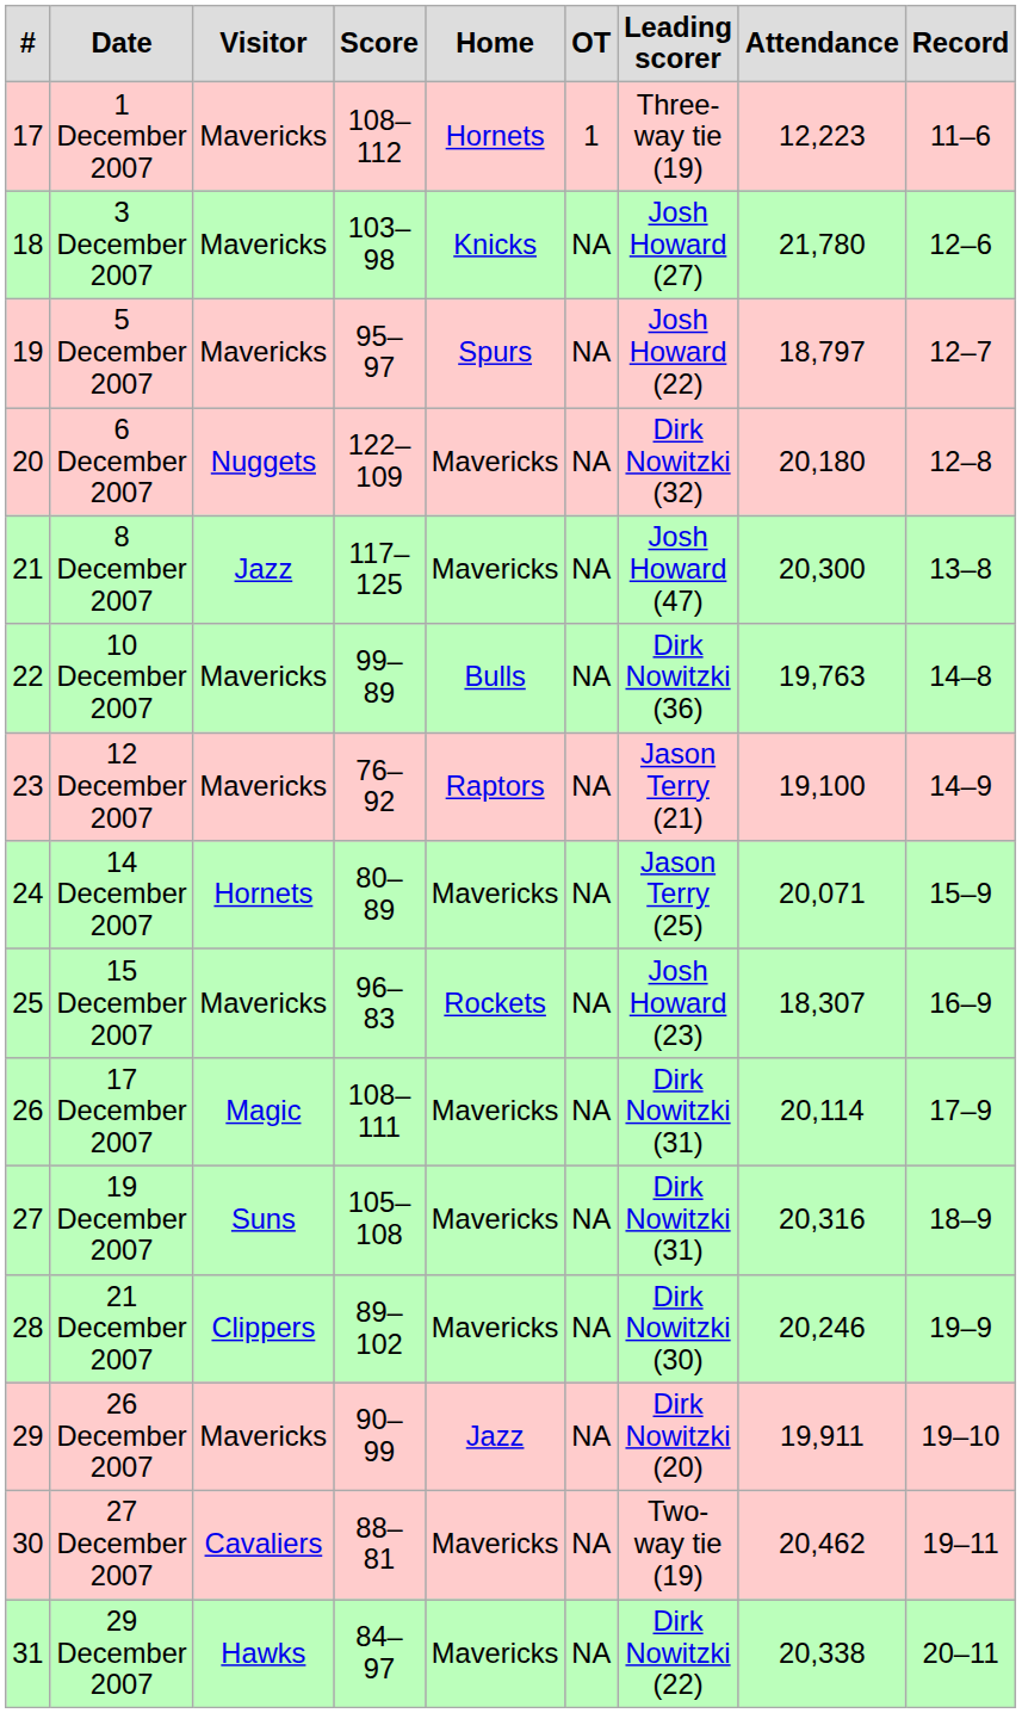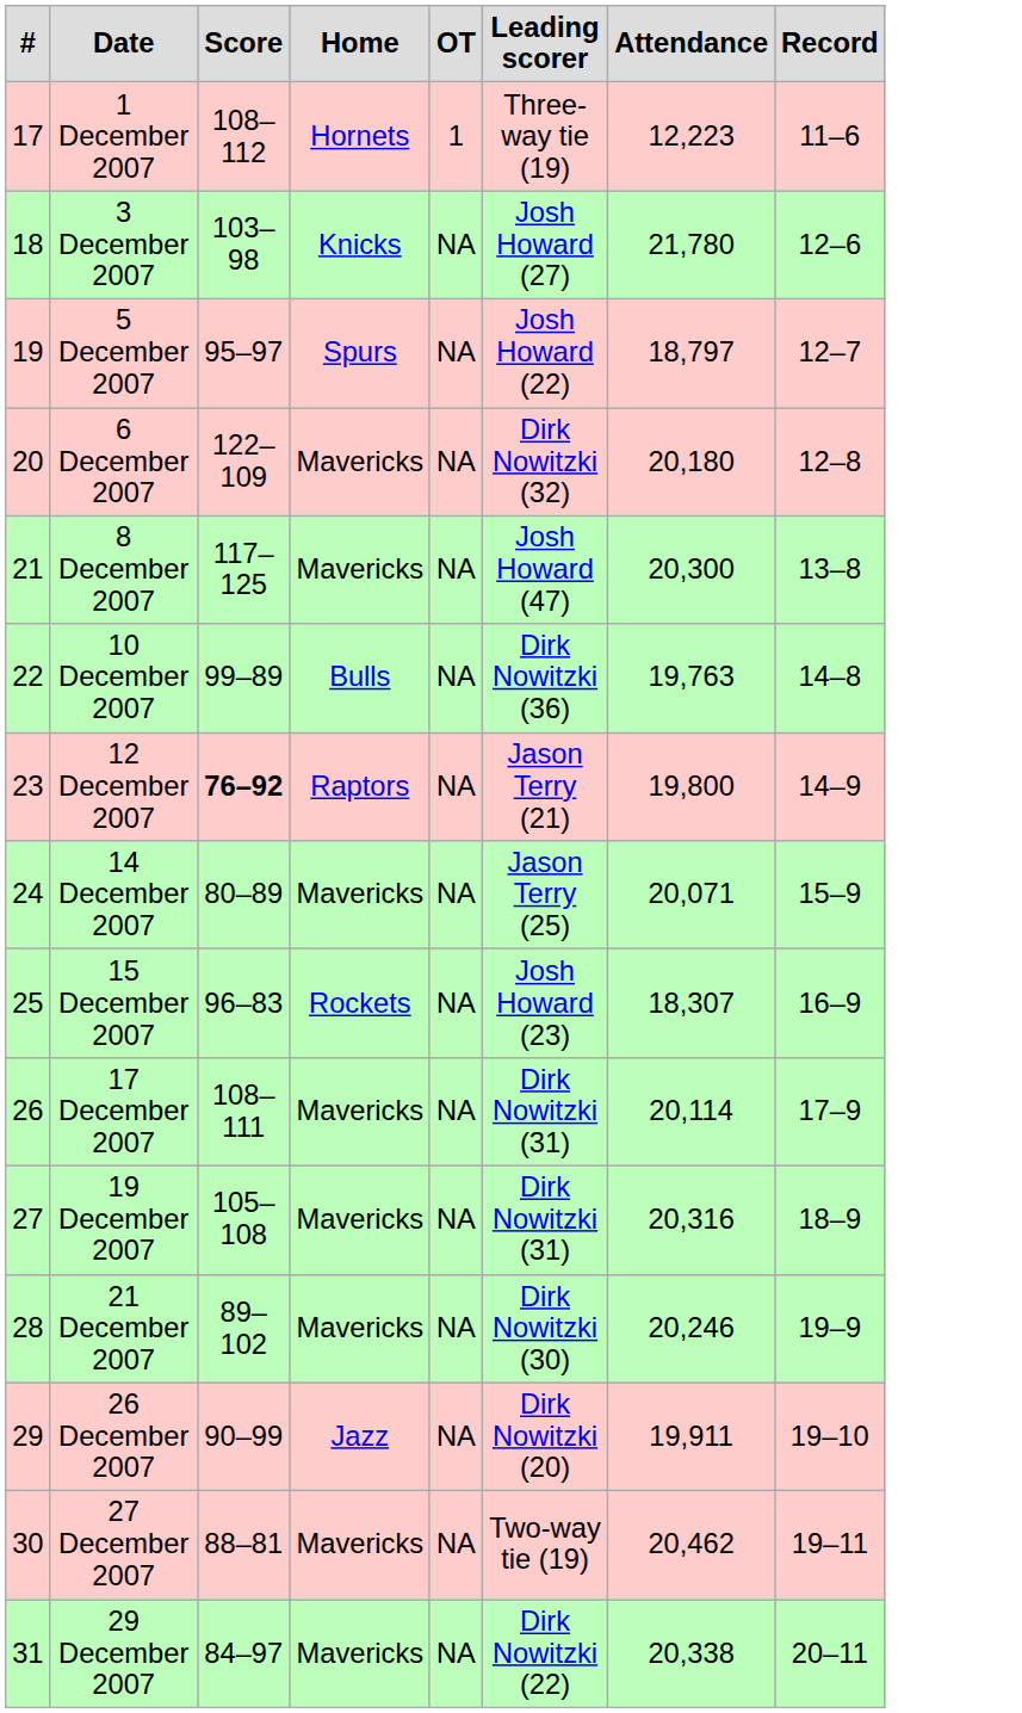- column: Visitor | Mavericks | Mavericks | Mavericks | Nuggets | Jazz | Mavericks | Mavericks | Hornets | Mavericks | Magic | Suns | Clippers | Mavericks | Cavaliers | Hawks
12 December 2007 | Score: normal -> bold
12 December 2007 | Attendance: 19,100 -> 19,800
